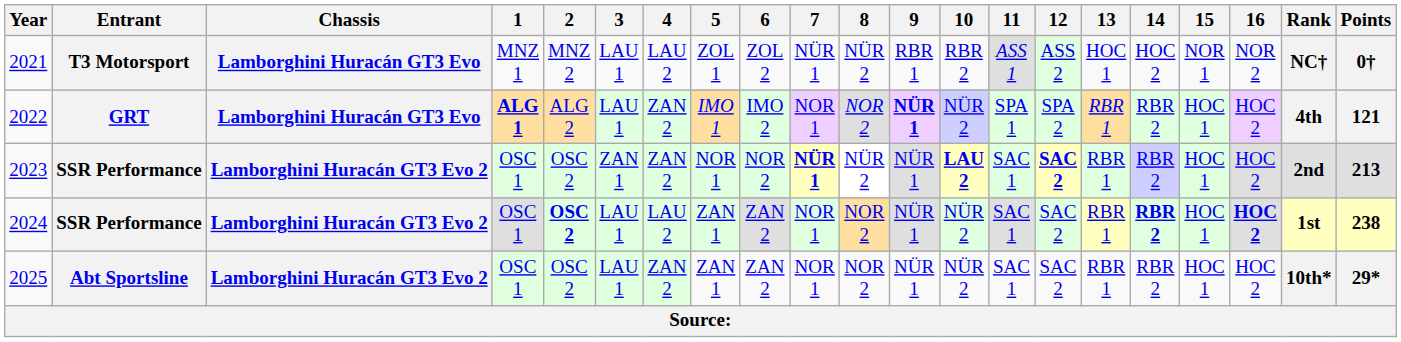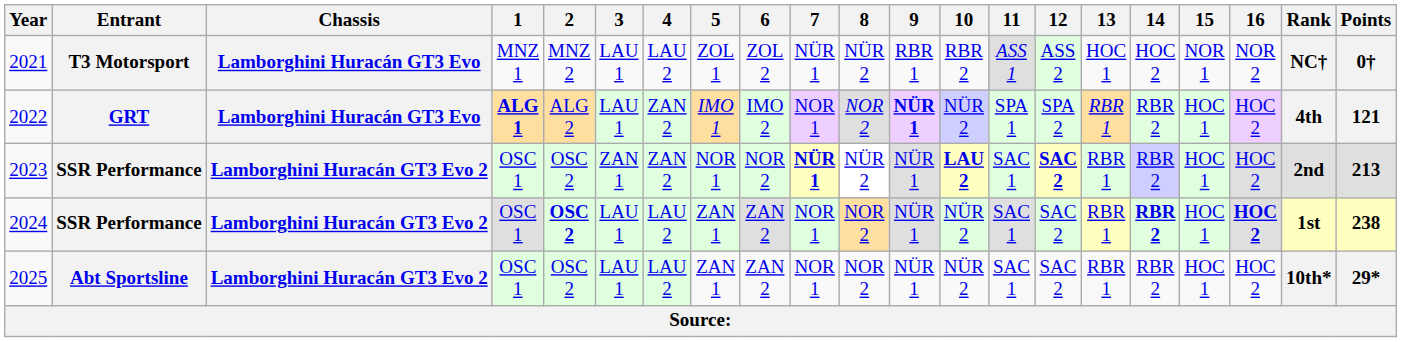2025 | 4: ZAN 2 -> LAU 2
